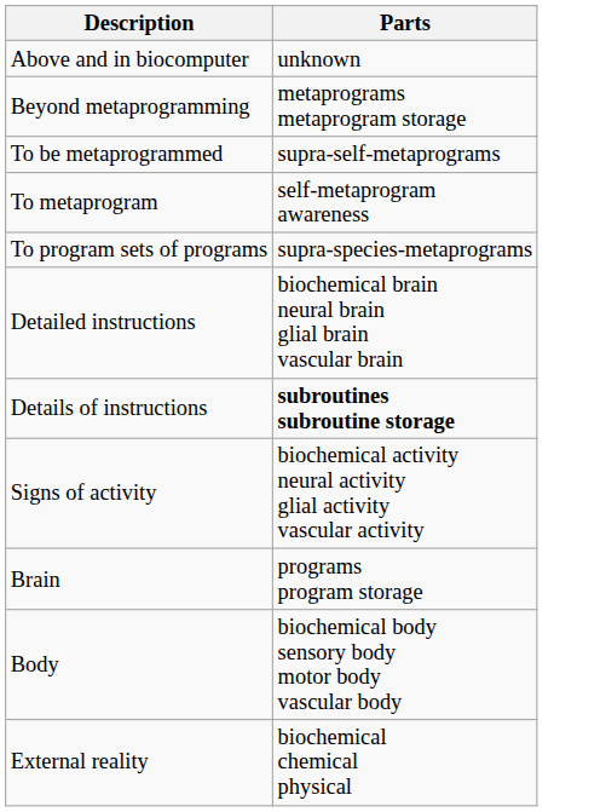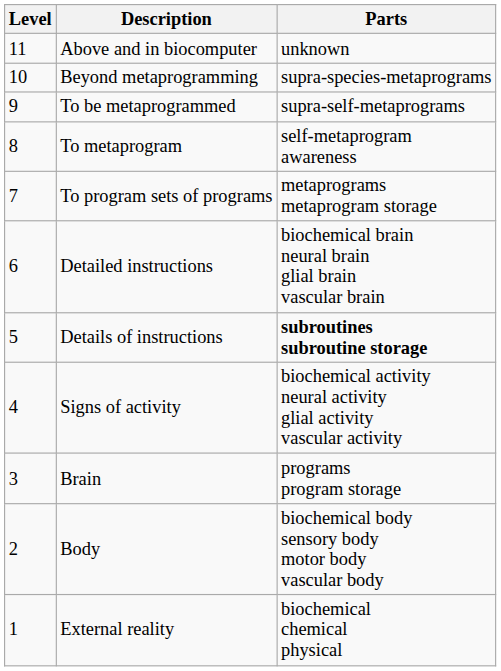+ column: Level | 11 | 10 | 9 | 8 | 7 | 6 | 5 | 4 | 3 | 2 | 1
Beyond metaprogramming | Parts: metaprograms metaprogram storage -> supra-species-metaprograms
To program sets of programs | Parts: supra-species-metaprograms -> metaprograms metaprogram storage
